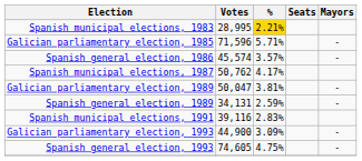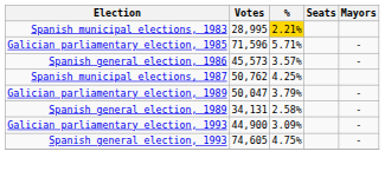Spanish general election, 1986 | Votes: 45,574 -> 45,573
Spanish municipal elections, 1987 | %: 4.17% -> 4.25%
Galician parliamentary election, 1989 | %: 3.81% -> 3.79%
Spanish general election, 1989 | %: 2.59% -> 2.58%
- row: Spanish municipal elections, 1991 | 39,116 | 2.83%
